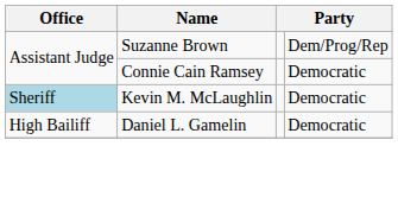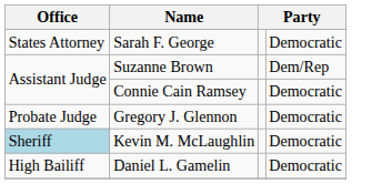+ row: States Attorney | Sarah F. George | Democratic
Suzanne Brown | column 4: Dem/Prog/Rep -> Dem/Rep
+ row: Probate Judge | Gregory J. Glennon | Democratic
